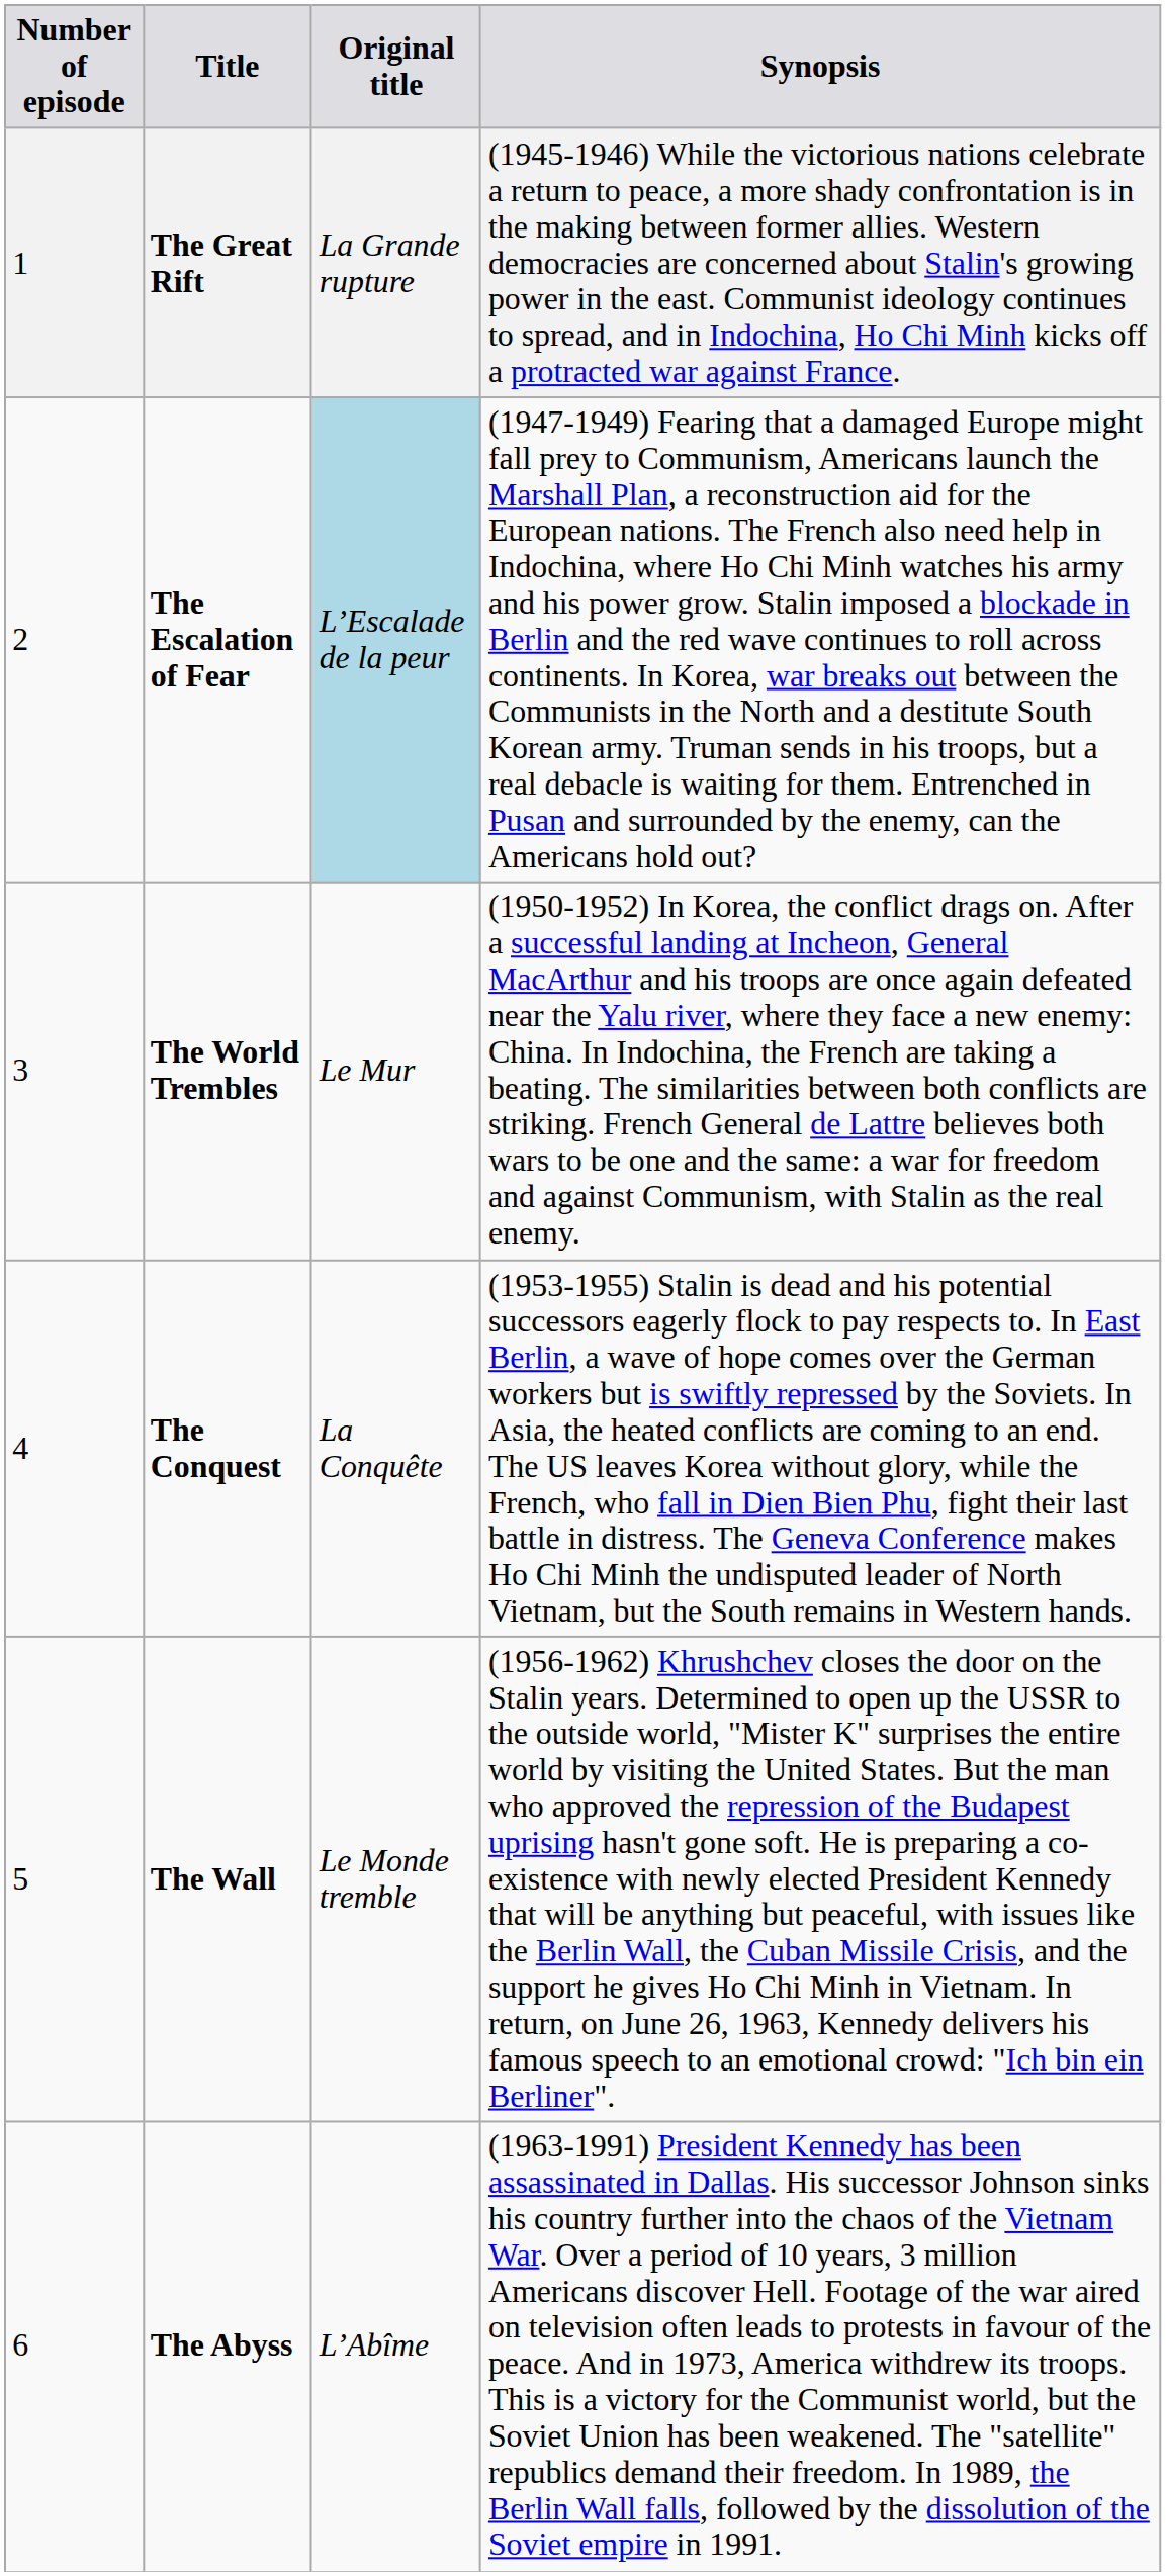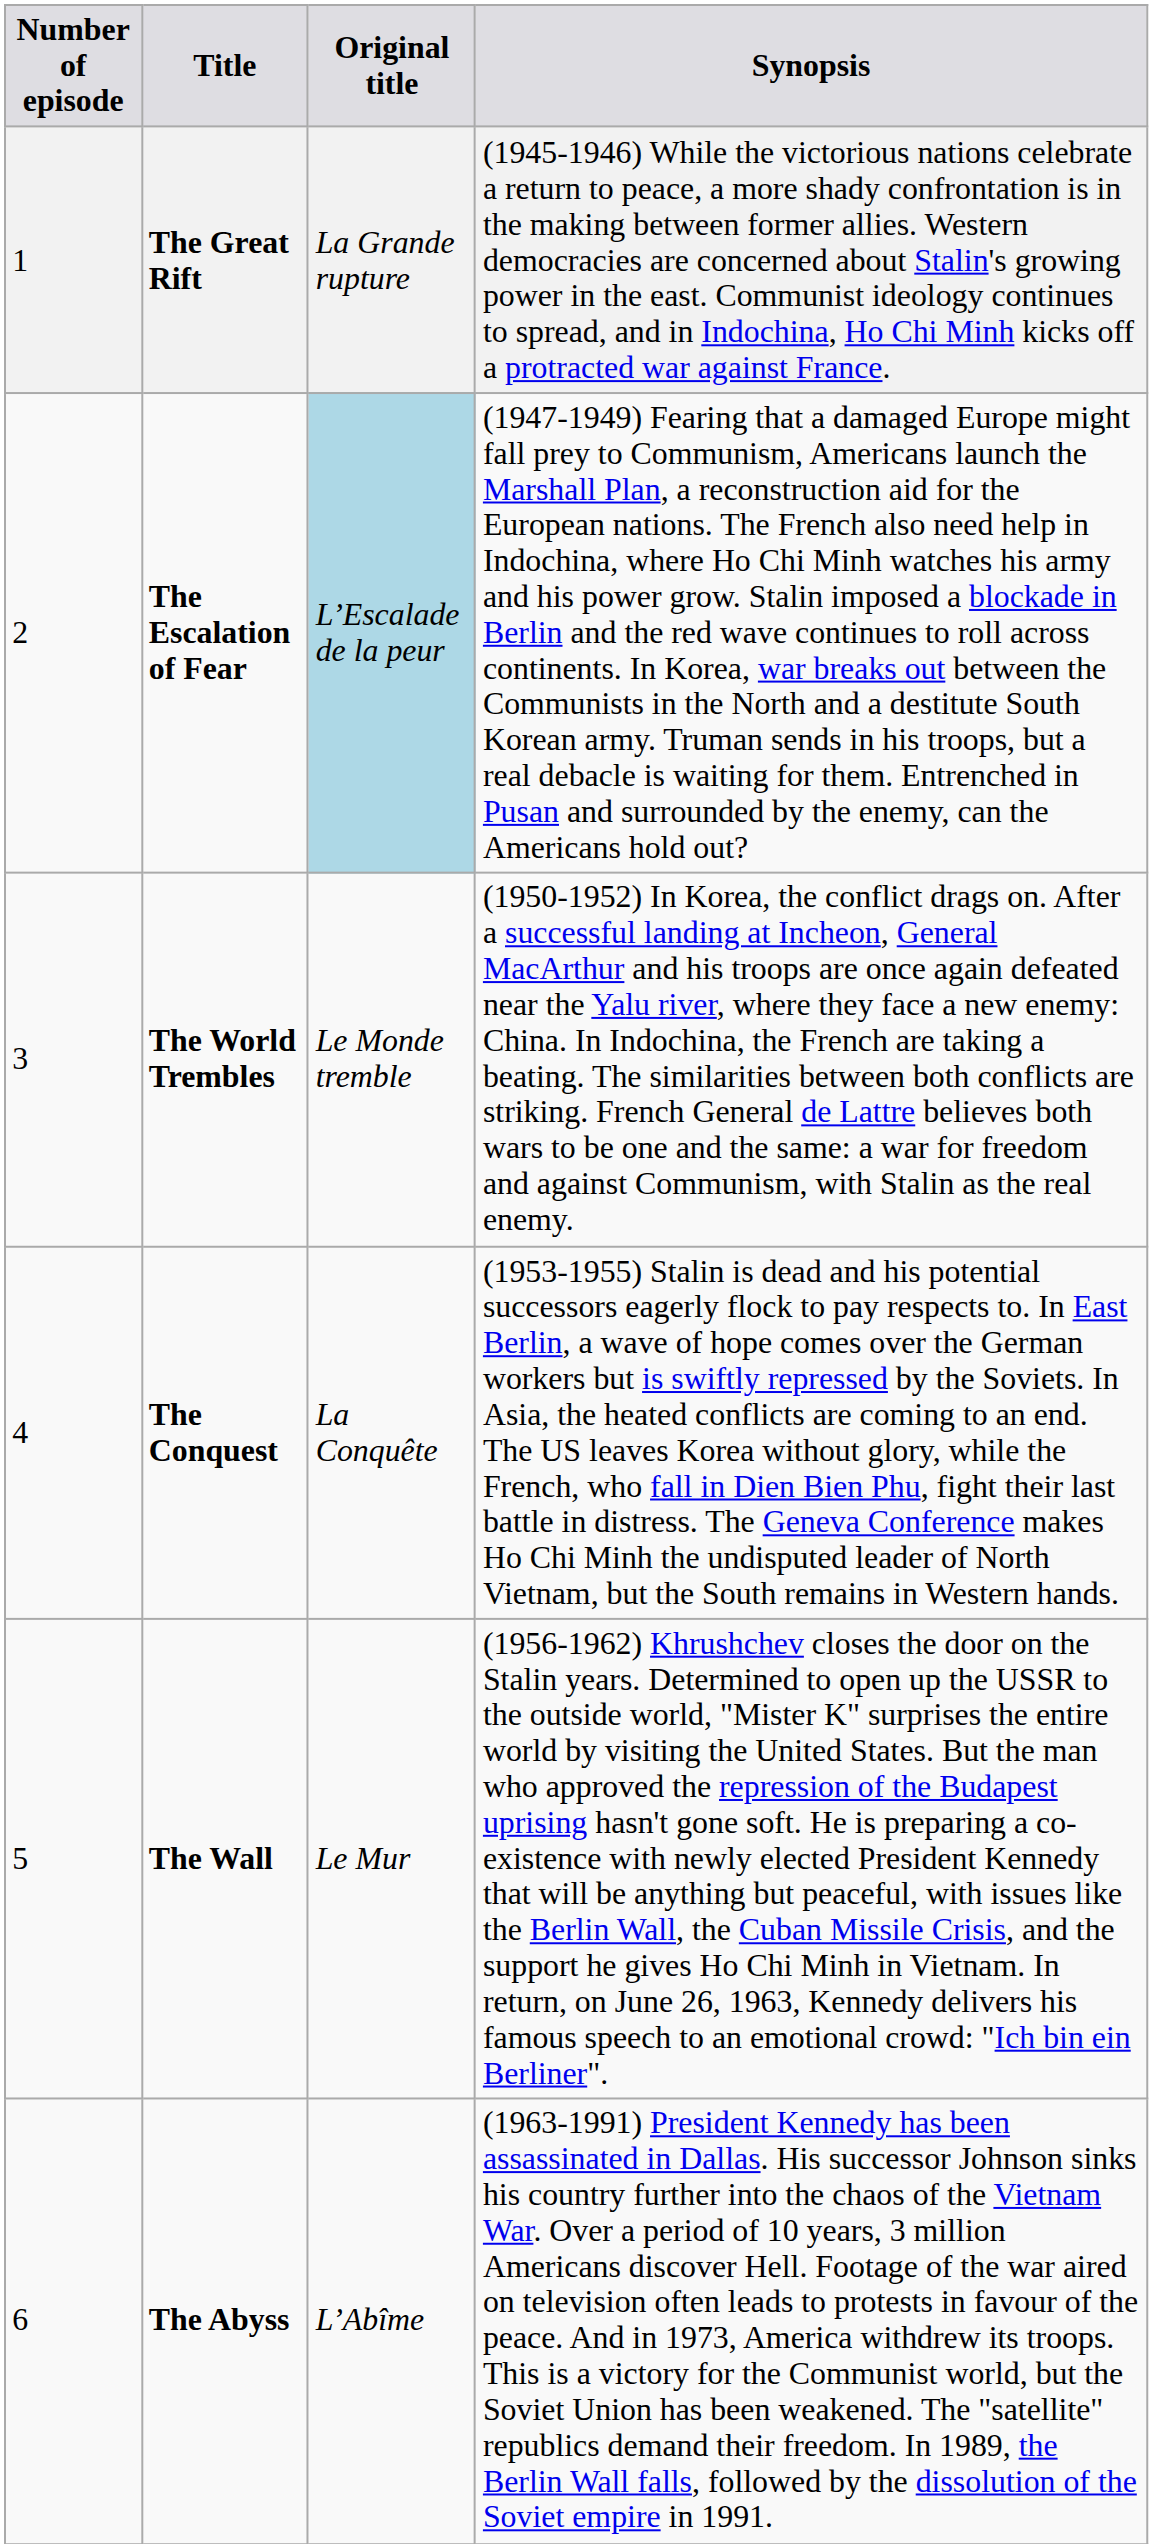The World Trembles | Original title: Le Mur -> Le Monde tremble
The Wall | Original title: Le Monde tremble -> Le Mur
